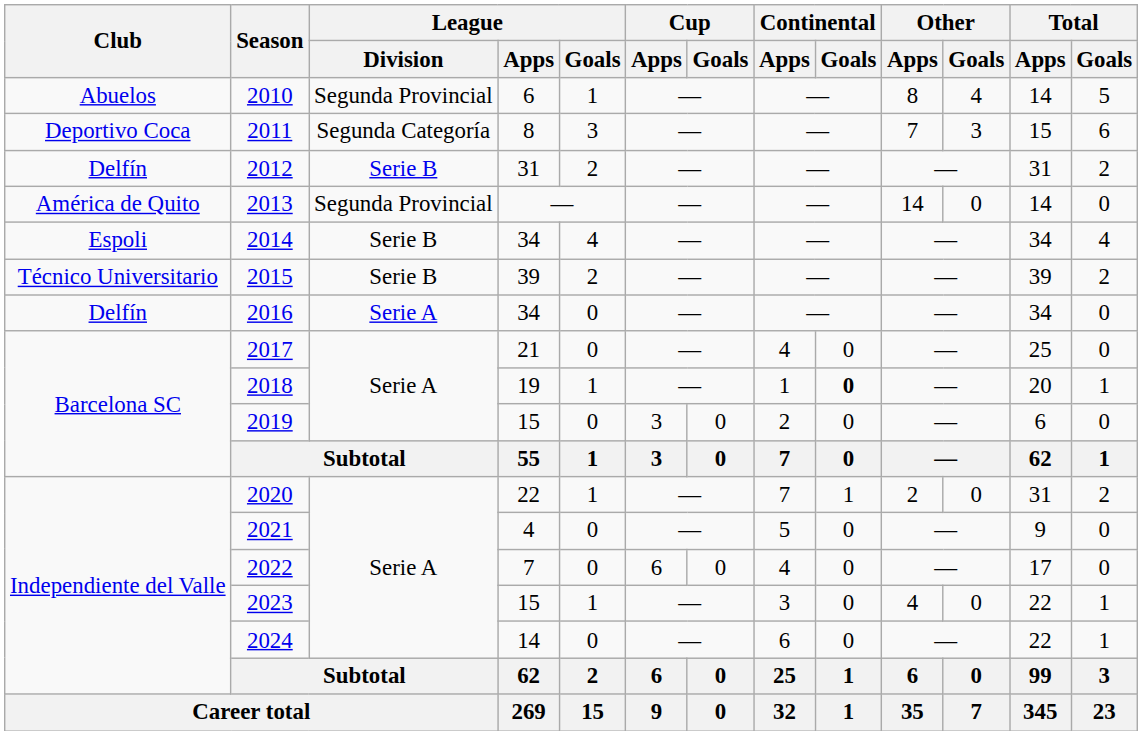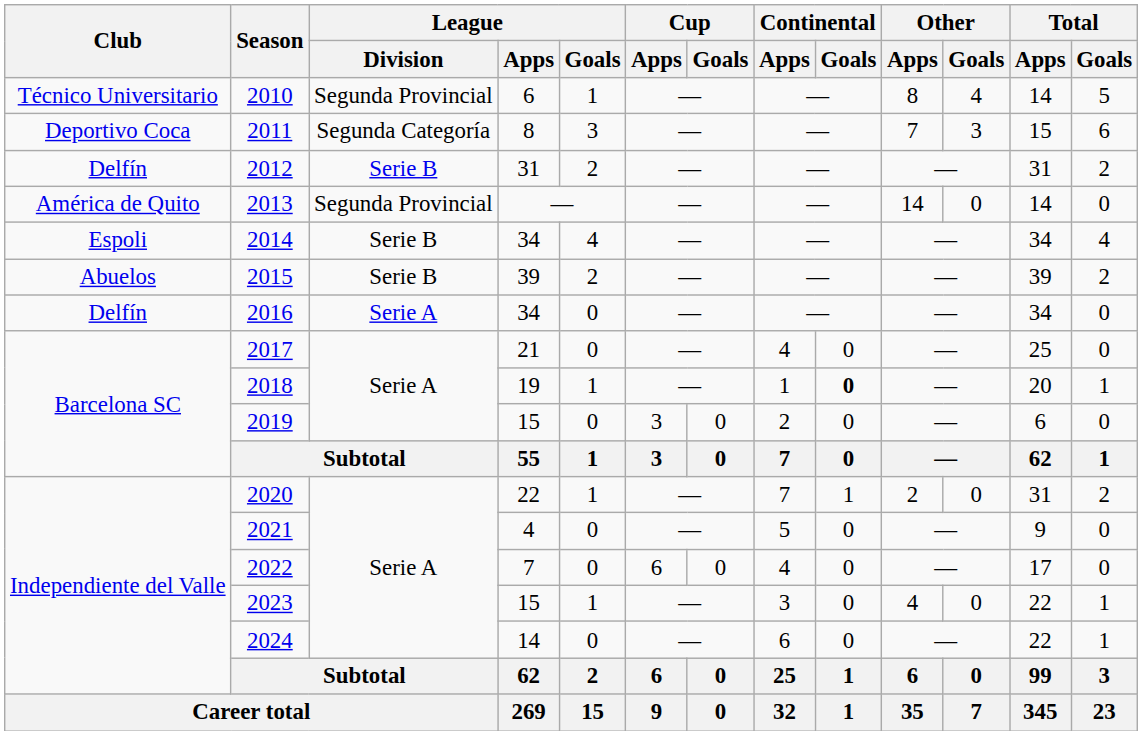2010 | Club: Abuelos -> Técnico Universitario
2015 | Club: Técnico Universitario -> Abuelos
